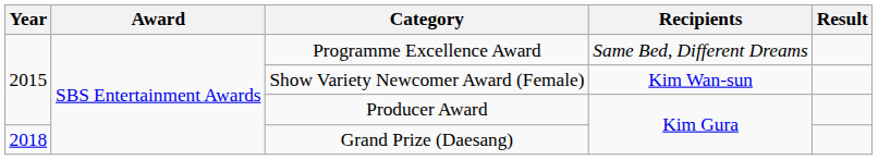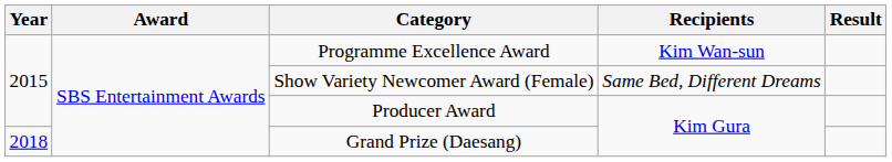Programme Excellence Award | Recipients: Same Bed, Different Dreams -> Kim Wan-sun
Show Variety Newcomer Award (Female) | Recipients: Kim Wan-sun -> Same Bed, Different Dreams
